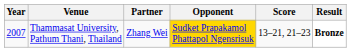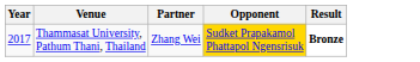- column: Score | 13–21, 21–23
Thammasat University, Pathum Thani, Thailand | Year: 2007 -> 2017
